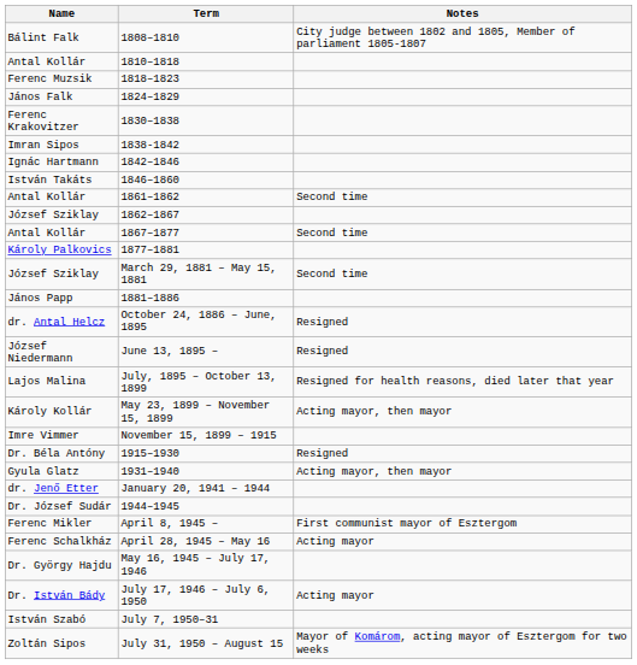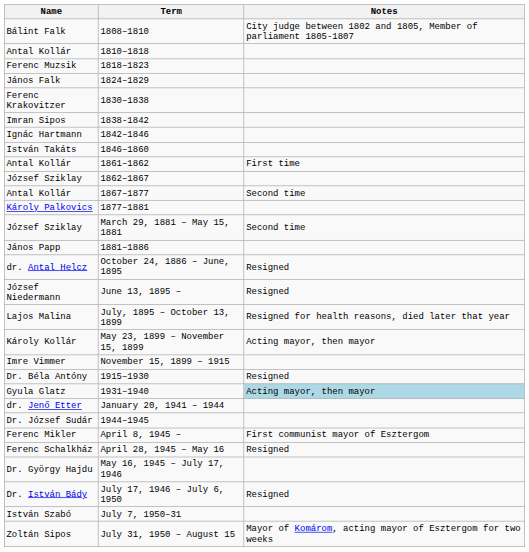1861–1862 | Notes: Second time -> First time
1931–1940 | Notes: no background -> lightblue background
April 28, 1945 – May 16 | Notes: Acting mayor -> Resigned
July 17, 1946 – July 6, 1950 | Notes: Acting mayor -> Resigned
